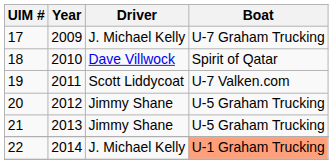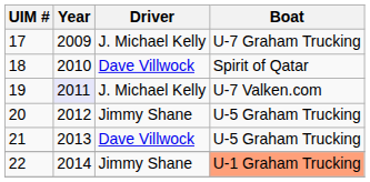19 | Year: no background -> lavender background
19 | Driver: Scott Liddycoat -> J. Michael Kelly
21 | Driver: Jimmy Shane -> Dave Villwock
22 | Driver: J. Michael Kelly -> Jimmy Shane
